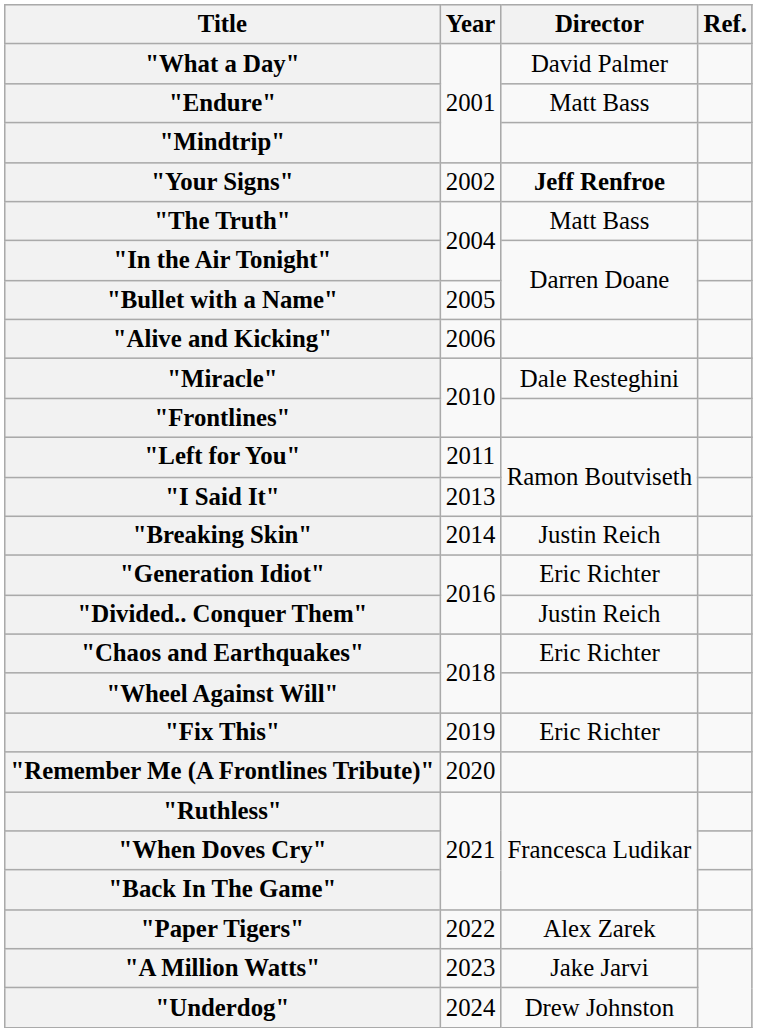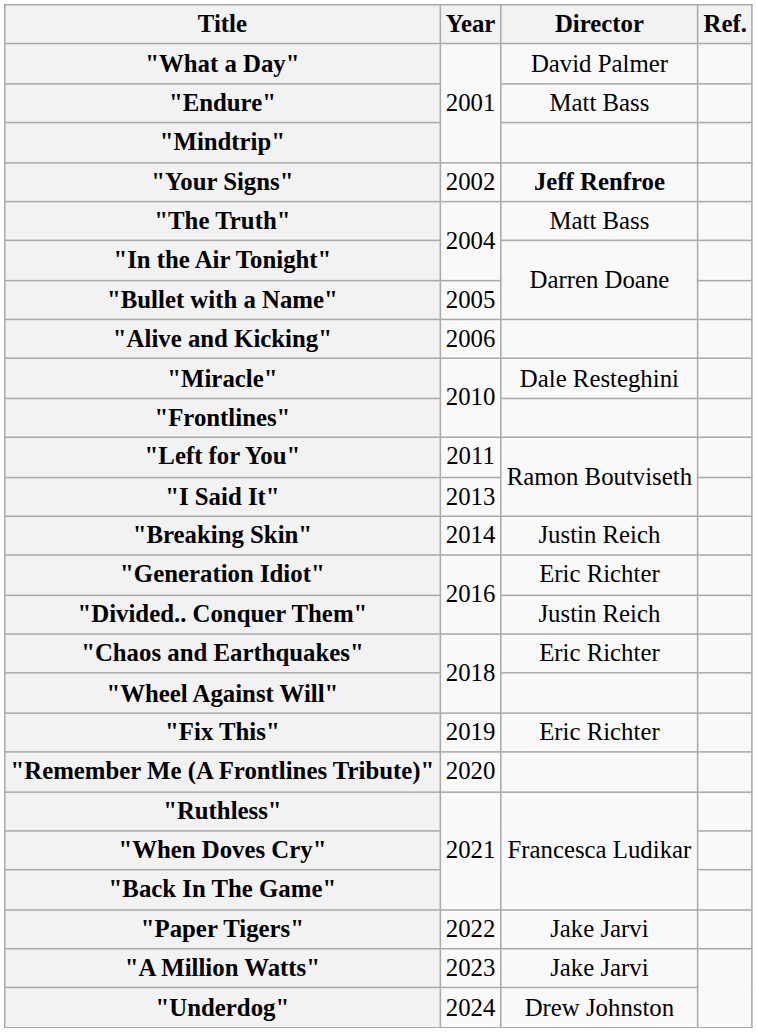"Paper Tigers" | Director: Alex Zarek -> Jake Jarvi
